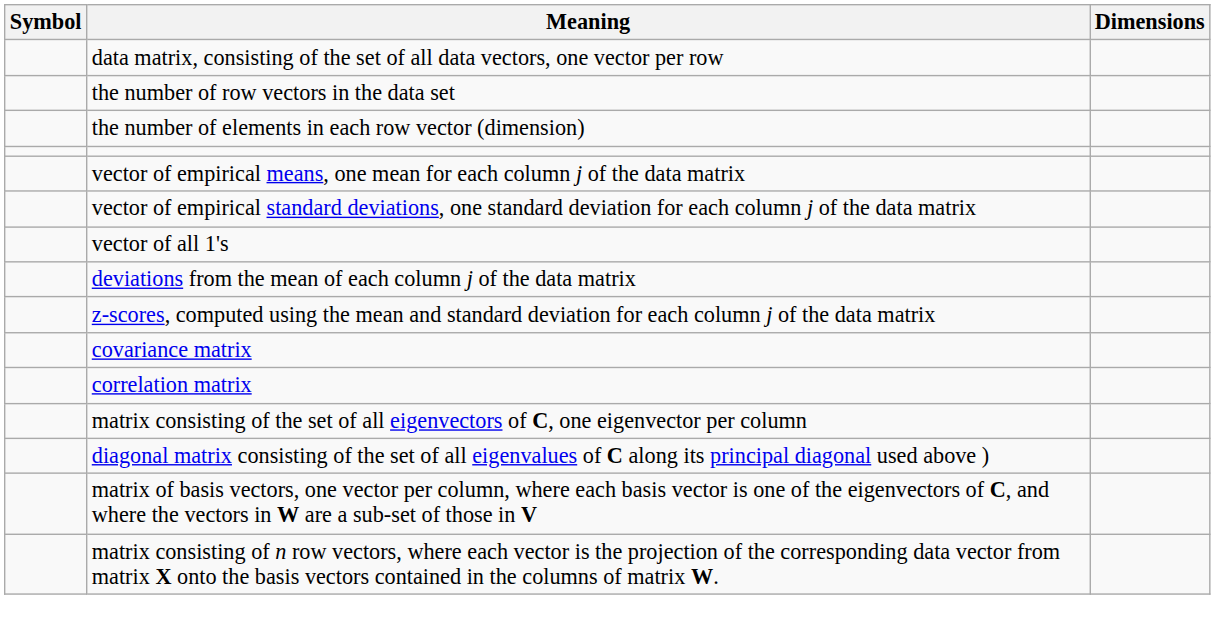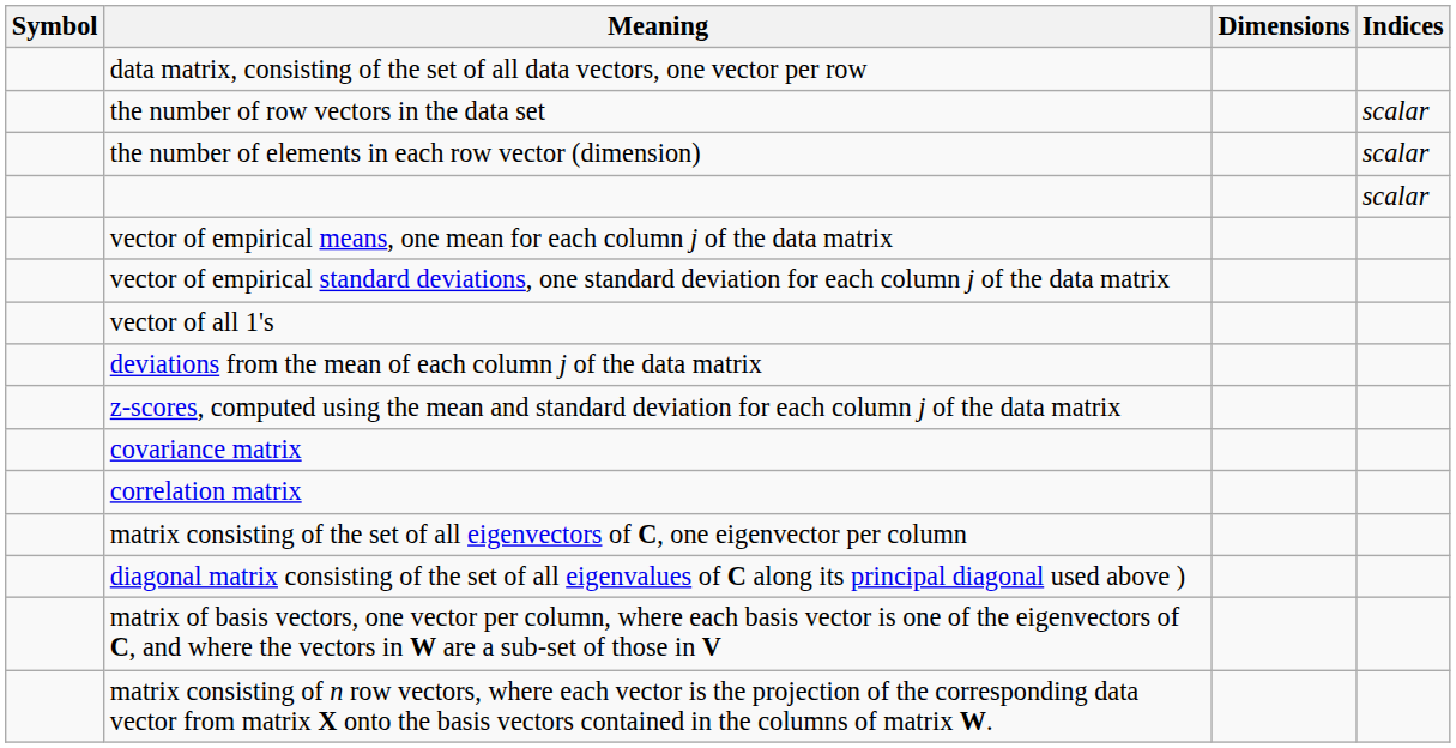+ column: Indices | scalar | scalar | scalar
